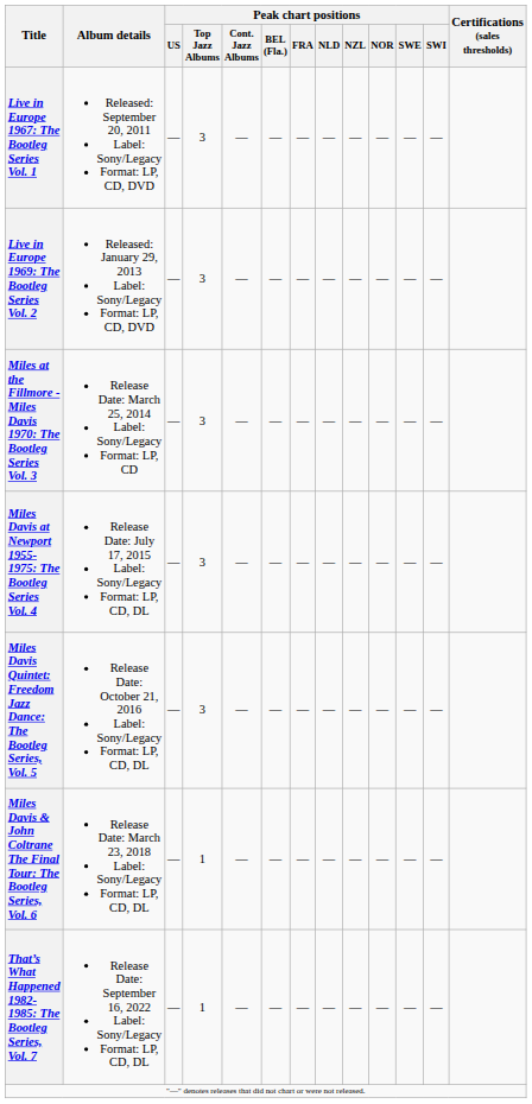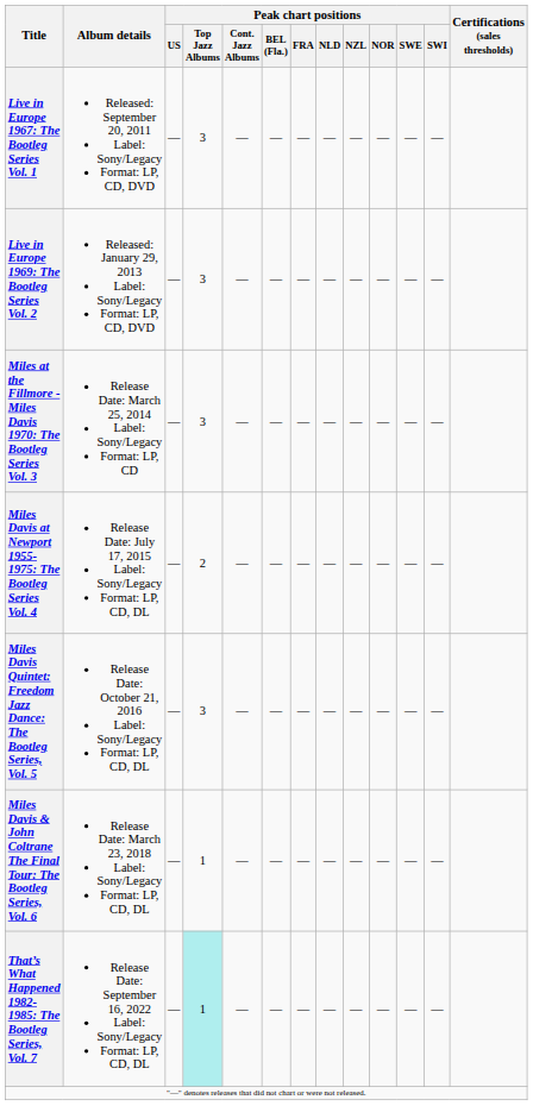Miles Davis at Newport 1955-1975: The Bootleg Series Vol. 4 | Peak chart positions / Top Jazz Albums: 3 -> 2
That’s What Happened 1982-1985: The Bootleg Series, Vol. 7 | Peak chart positions / Top Jazz Albums: no background -> paleturquoise background
